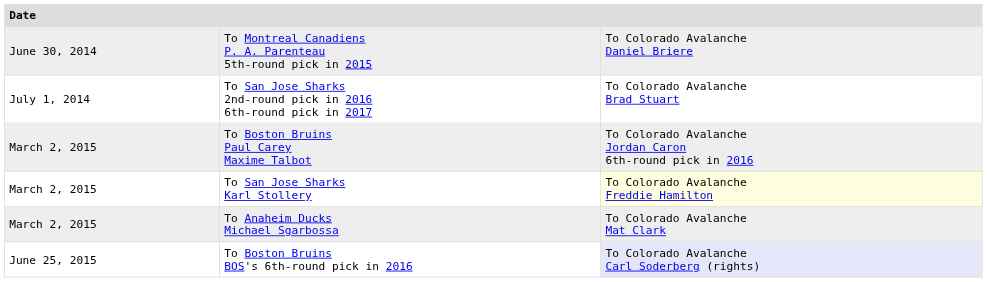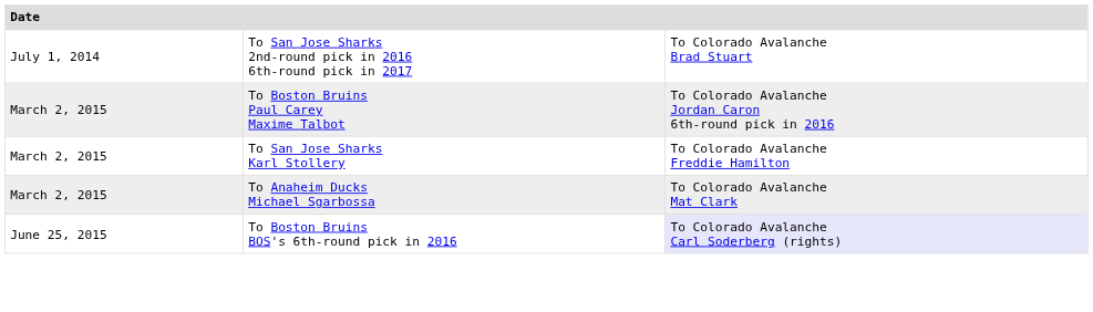- row: June 30, 2014 | To Montreal Canadiens P. A. Parenteau 5th-round pick in 2015 | To Colorado Avalanche Daniel Briere
To San Jose Sharks Karl Stollery | column 3: lightyellow background -> no background
